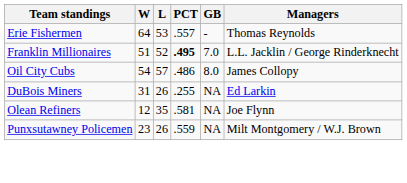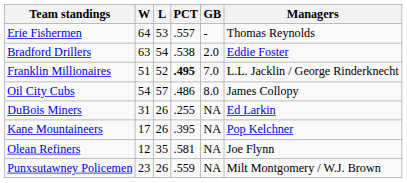+ row: Bradford Drillers | 63 | 54 | .538 | 2.0 | Eddie Foster
+ row: Kane Mountaineers | 17 | 26 | .395 | NA | Pop Kelchner
